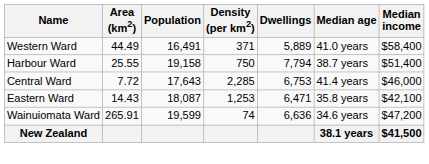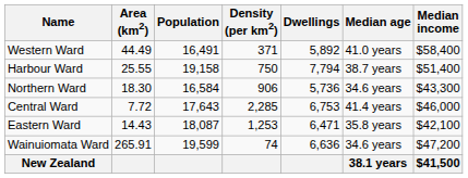Western Ward | Dwellings: 5,889 -> 5,892
+ row: Northern Ward | 18.30 | 16,584 | 906 | 5,736 | 34.6 years | $43,300
